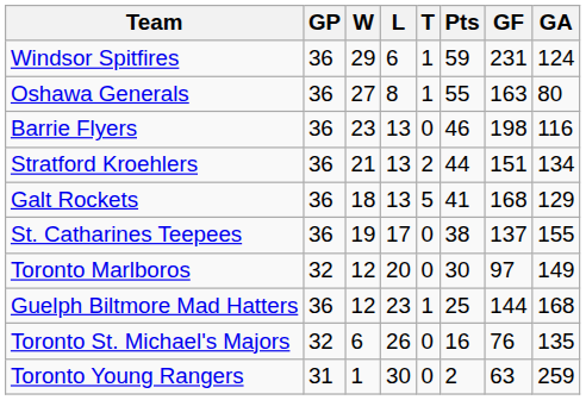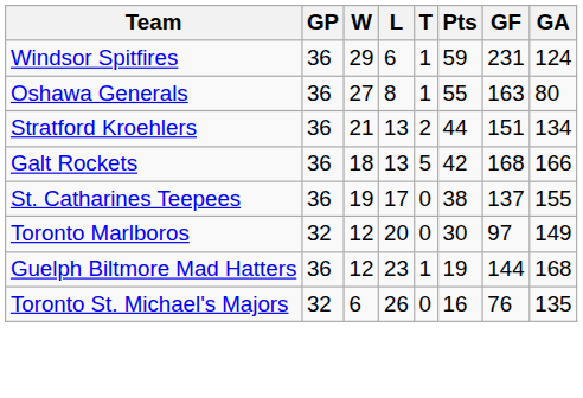- row: Barrie Flyers | 36 | 23 | 13 | 0 | 46 | 198 | 116
Galt Rockets | Pts: 41 -> 42
Galt Rockets | GA: 129 -> 166
Guelph Biltmore Mad Hatters | Pts: 25 -> 19
- row: Toronto Young Rangers | 31 | 1 | 30 | 0 | 2 | 63 | 259
